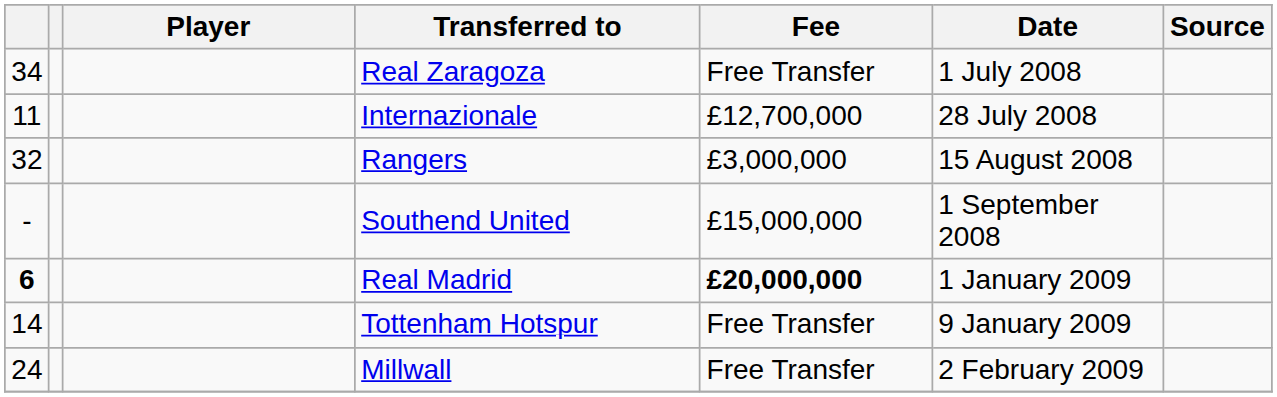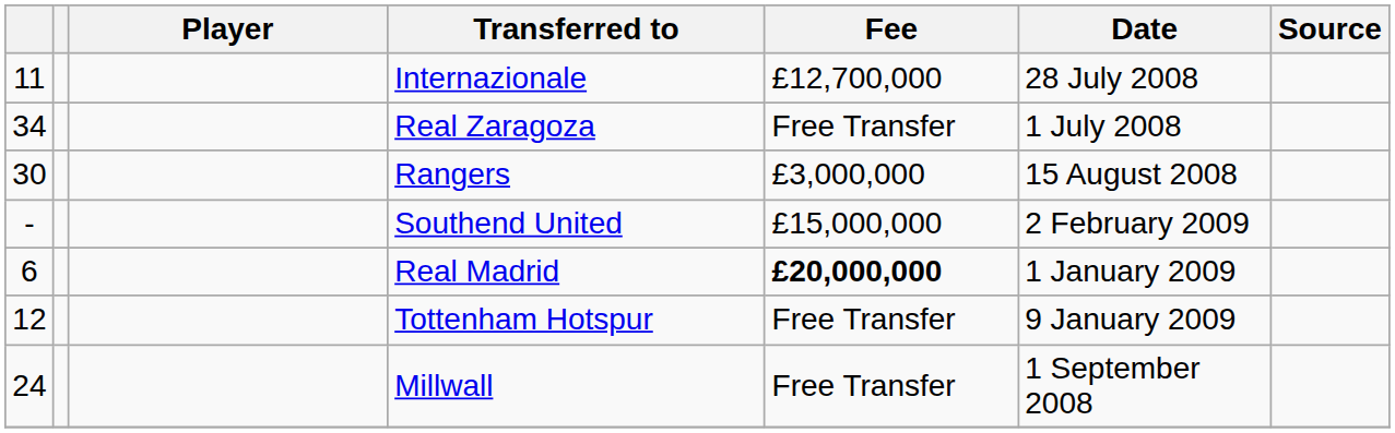rows swapped: Real Zaragoza <-> Internazionale
Rangers | column 1: 32 -> 30
Southend United | Date: 1 September 2008 -> 2 February 2009
Real Madrid | column 1: bold -> normal
Tottenham Hotspur | column 1: 14 -> 12
Millwall | Date: 2 February 2009 -> 1 September 2008
